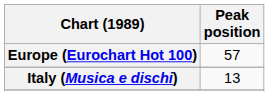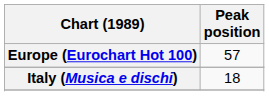Italy (Musica e dischi) | Peak position: 13 -> 18
